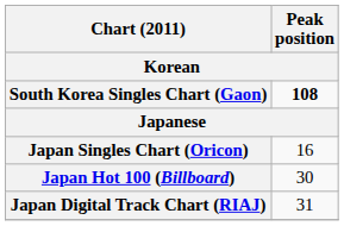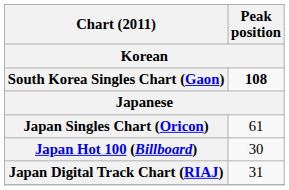Japan Singles Chart (Oricon) | Peak position: 16 -> 61
